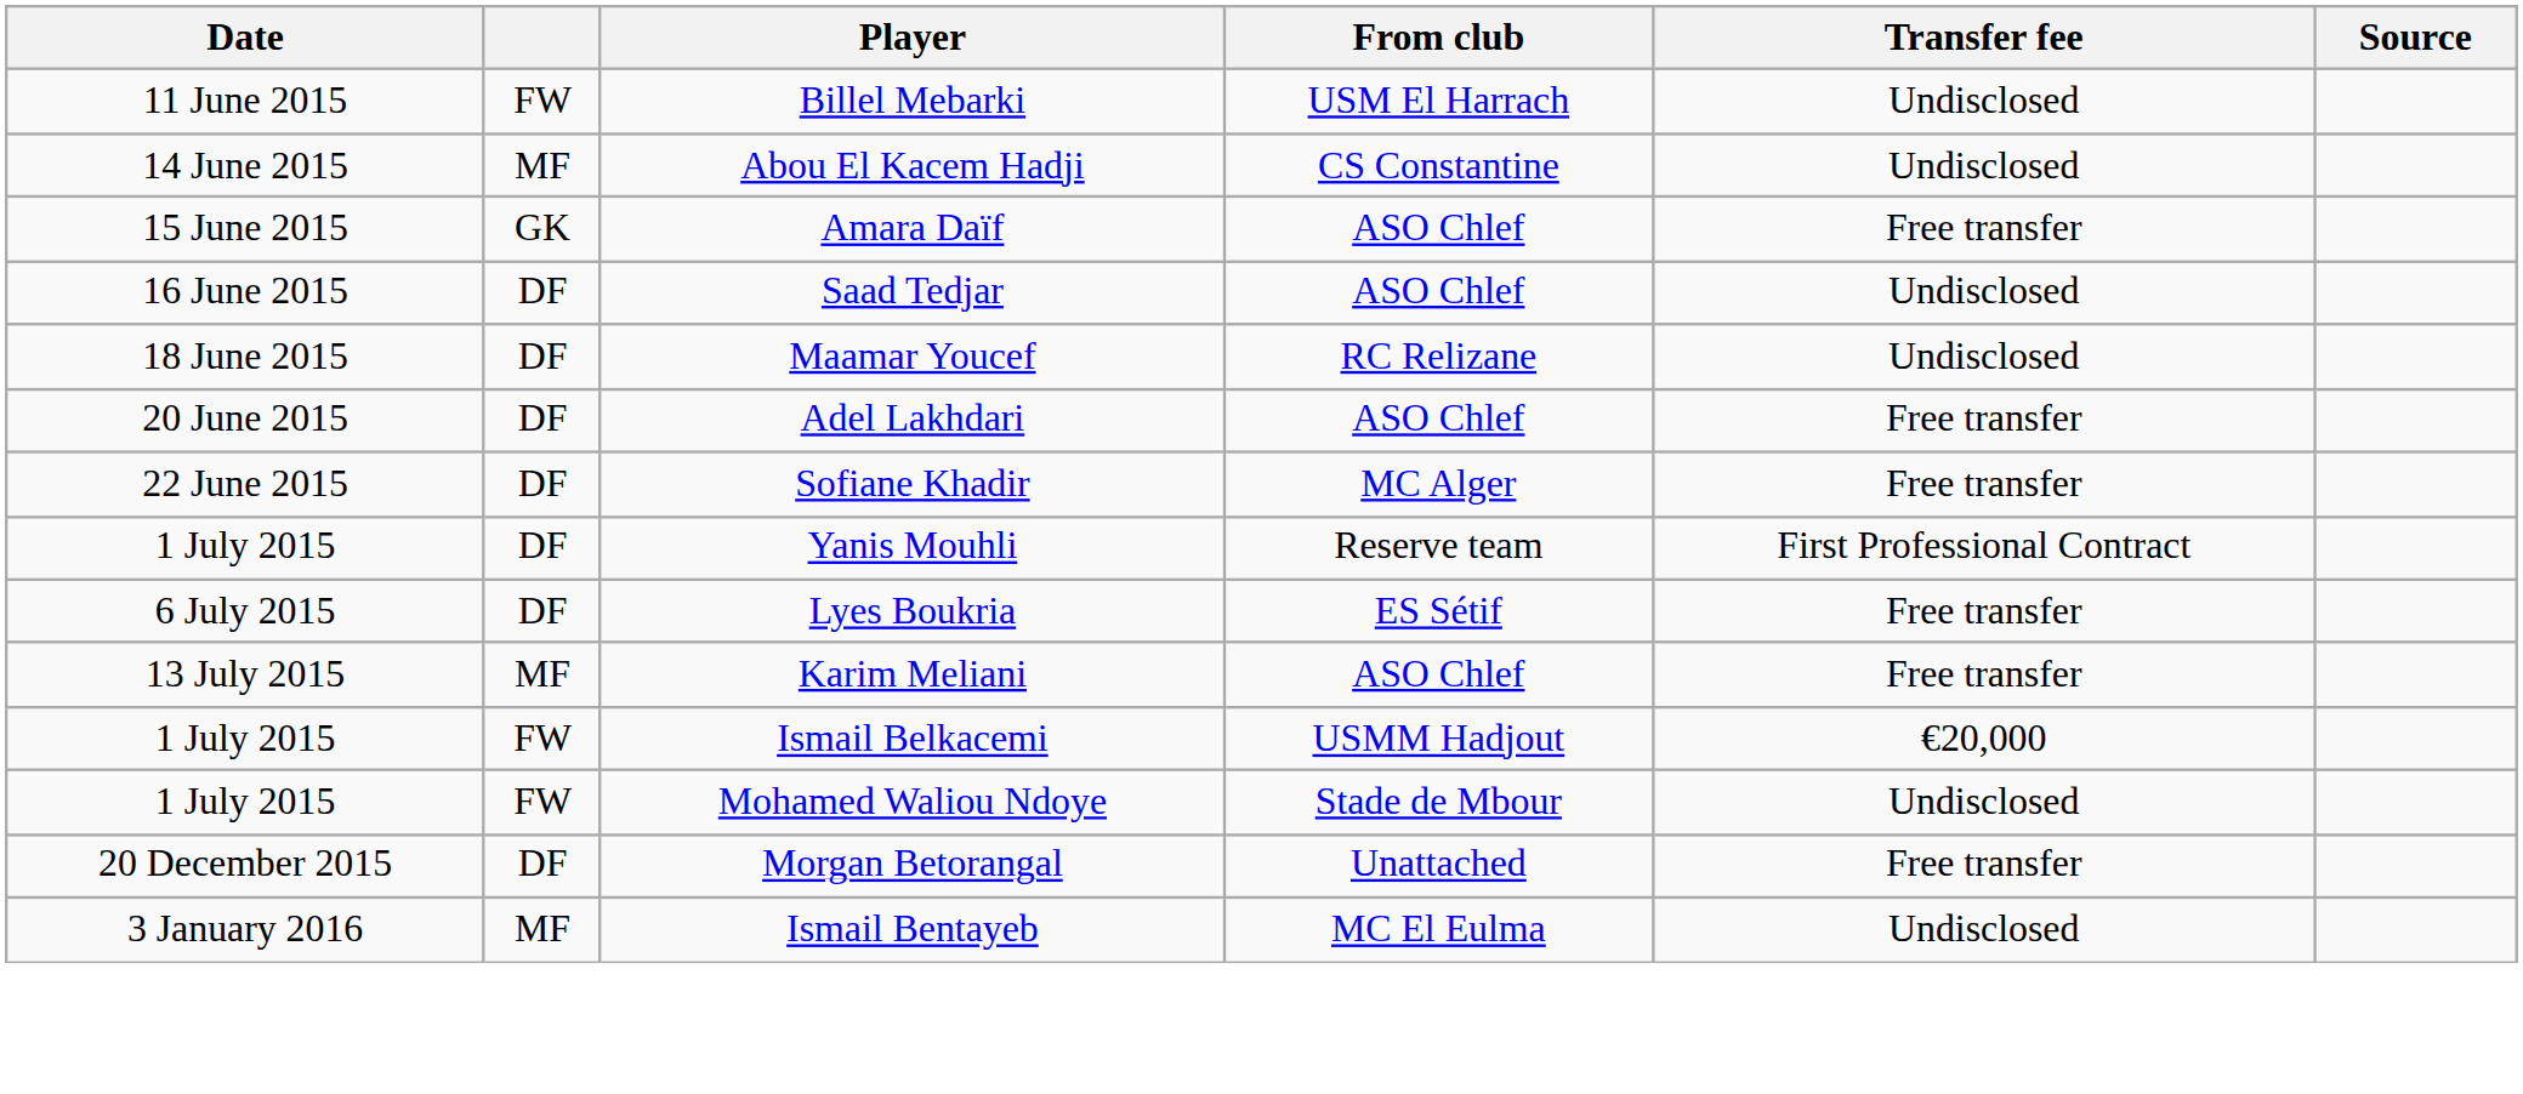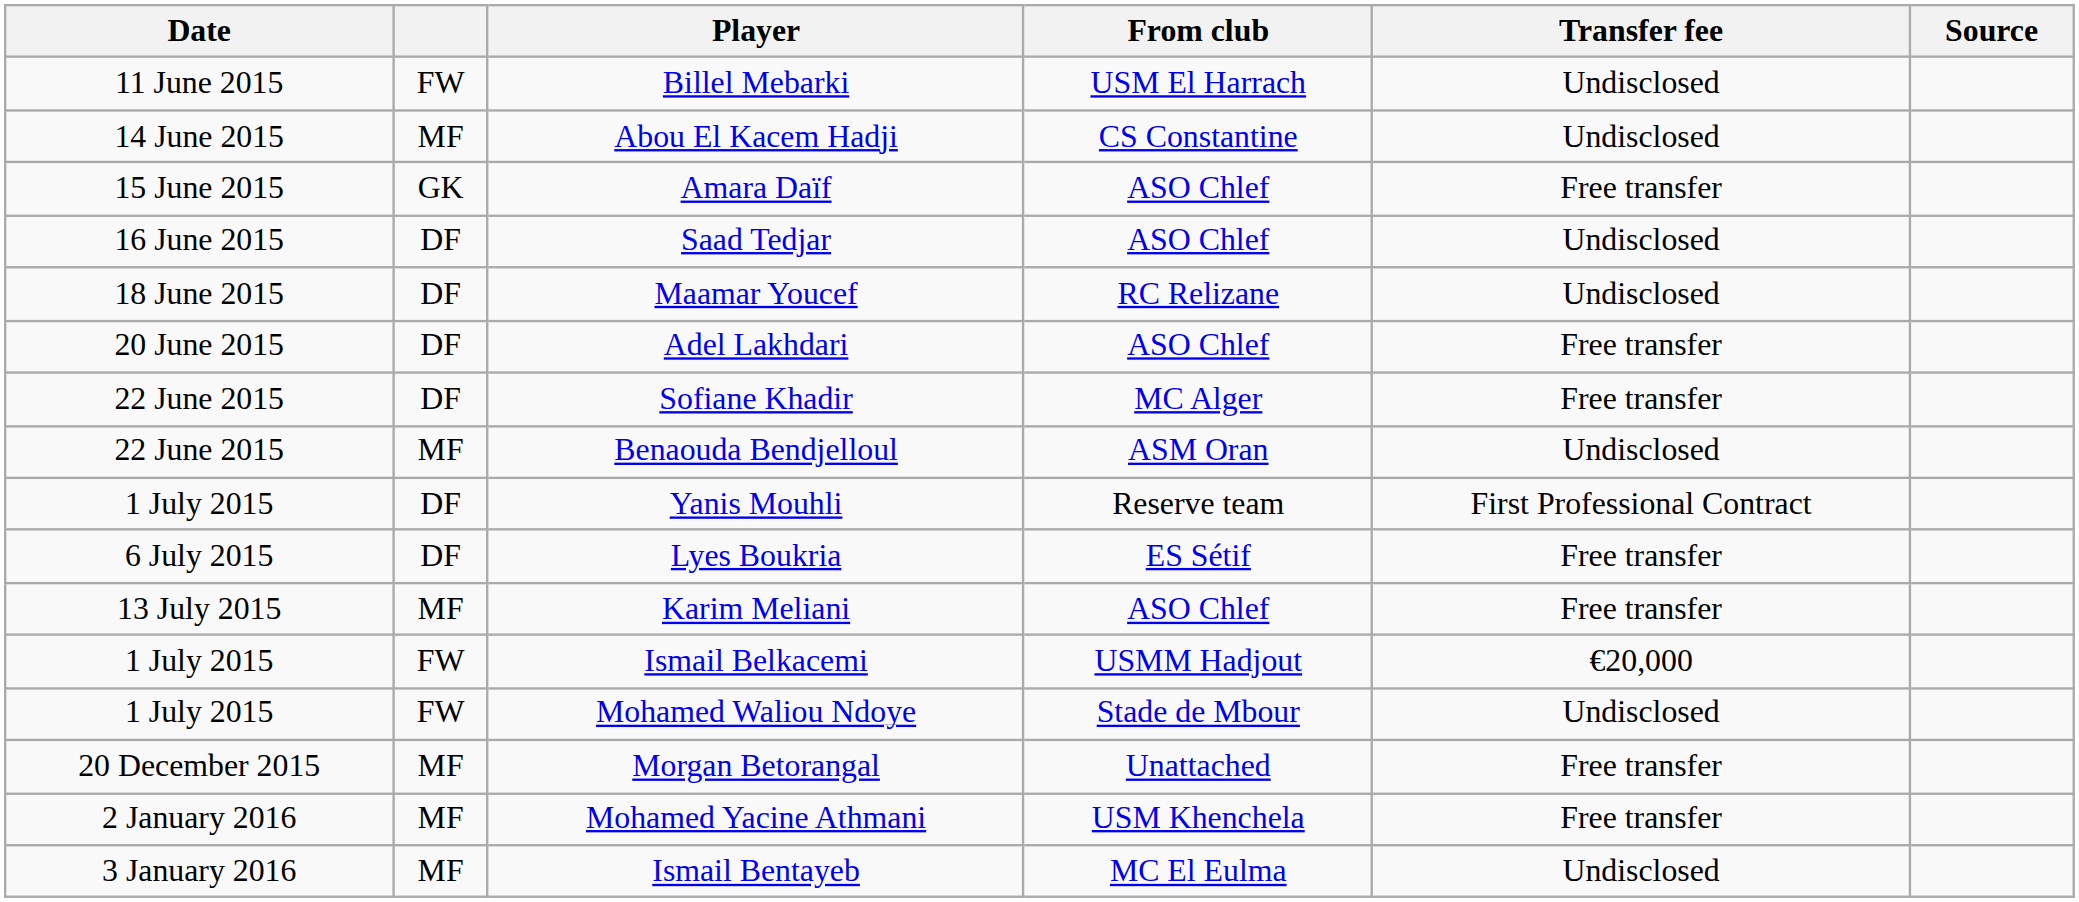+ row: 22 June 2015 | MF | Benaouda Bendjelloul | ASM Oran | Undisclosed
Morgan Betorangal | column 2: DF -> MF
+ row: 2 January 2016 | MF | Mohamed Yacine Athmani | USM Khenchela | Free transfer
